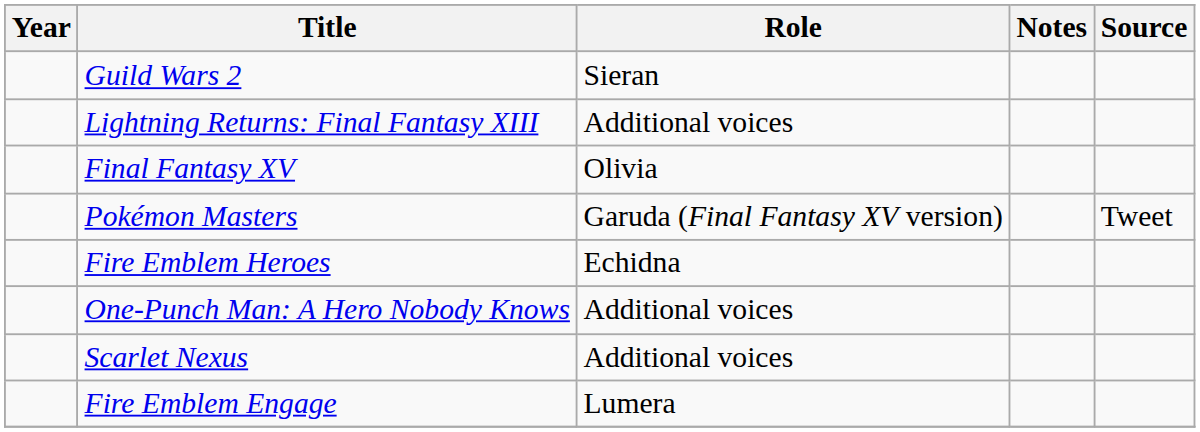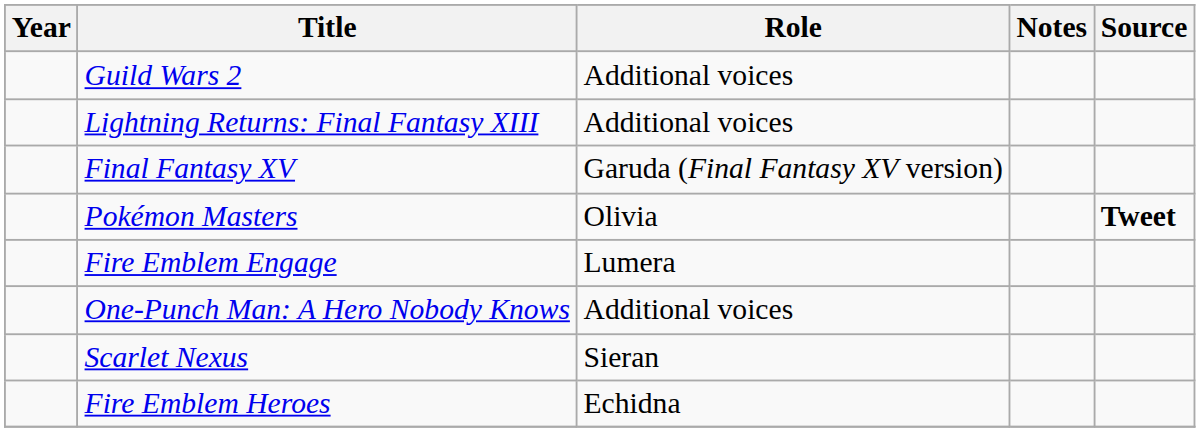Guild Wars 2 | Role: Sieran -> Additional voices
Final Fantasy XV | Role: Olivia -> Garuda (Final Fantasy XV version)
Pokémon Masters | Role: Garuda (Final Fantasy XV version) -> Olivia
Pokémon Masters | Source: normal -> bold
rows swapped: Fire Emblem Heroes <-> Fire Emblem Engage
Scarlet Nexus | Role: Additional voices -> Sieran
